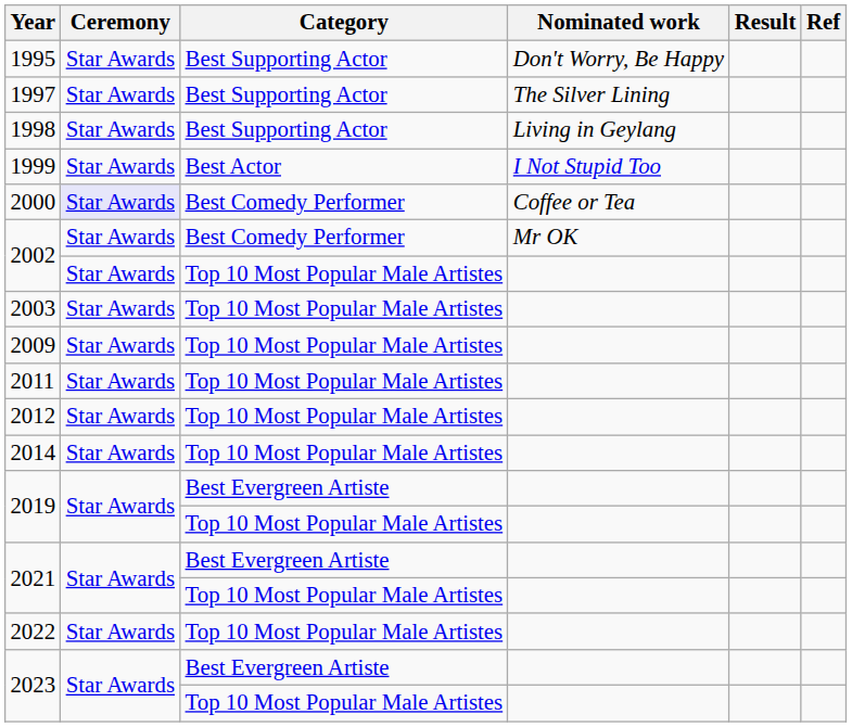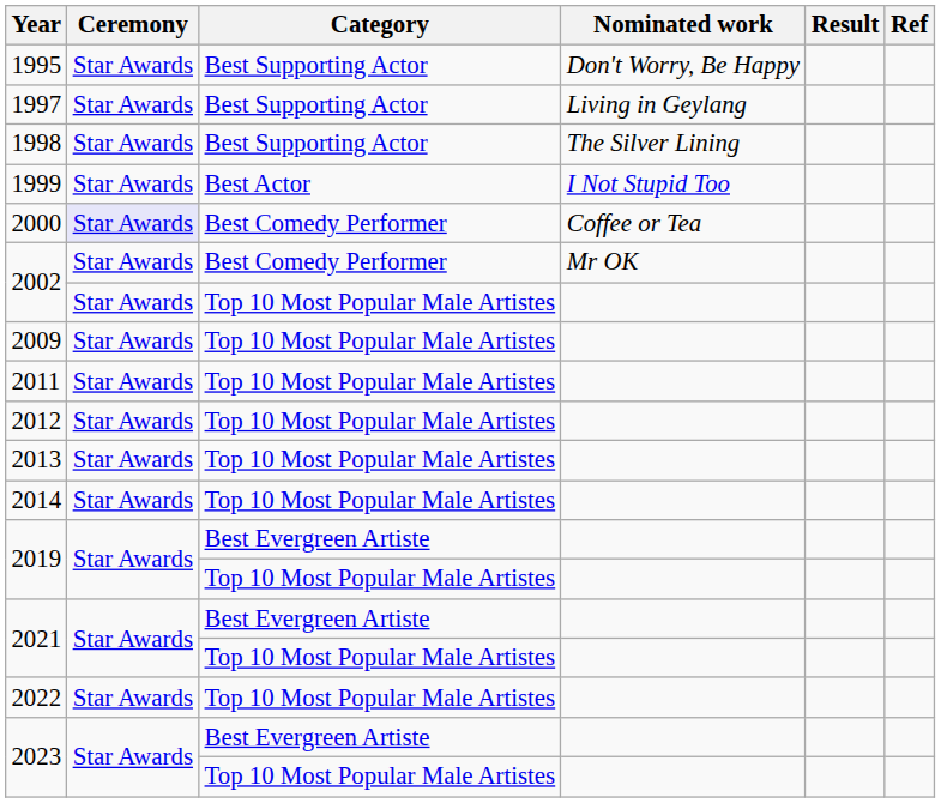1997 | Nominated work: The Silver Lining -> Living in Geylang
1998 | Nominated work: Living in Geylang -> The Silver Lining
- row: 2003 | Star Awards | Top 10 Most Popular Male Artistes
+ row: 2013 | Star Awards | Top 10 Most Popular Male Artistes
